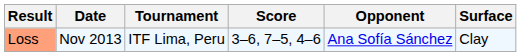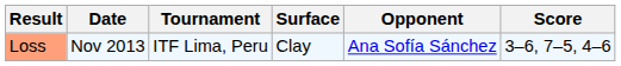columns swapped: Surface <-> Score
